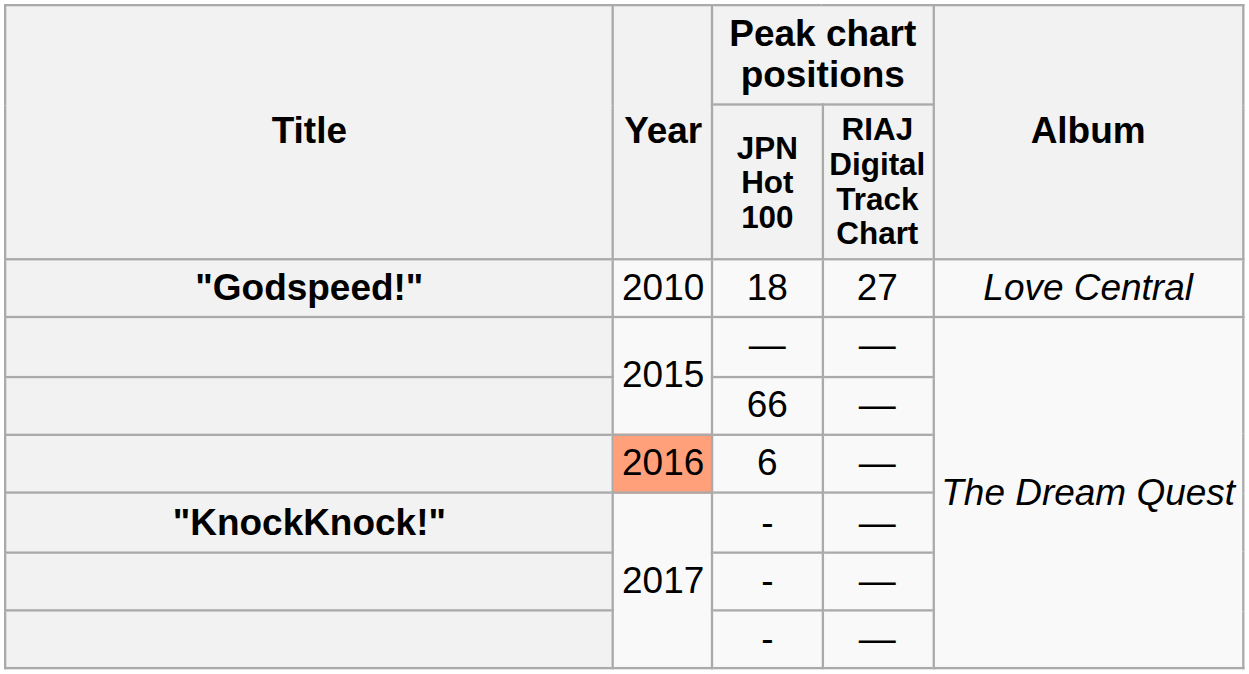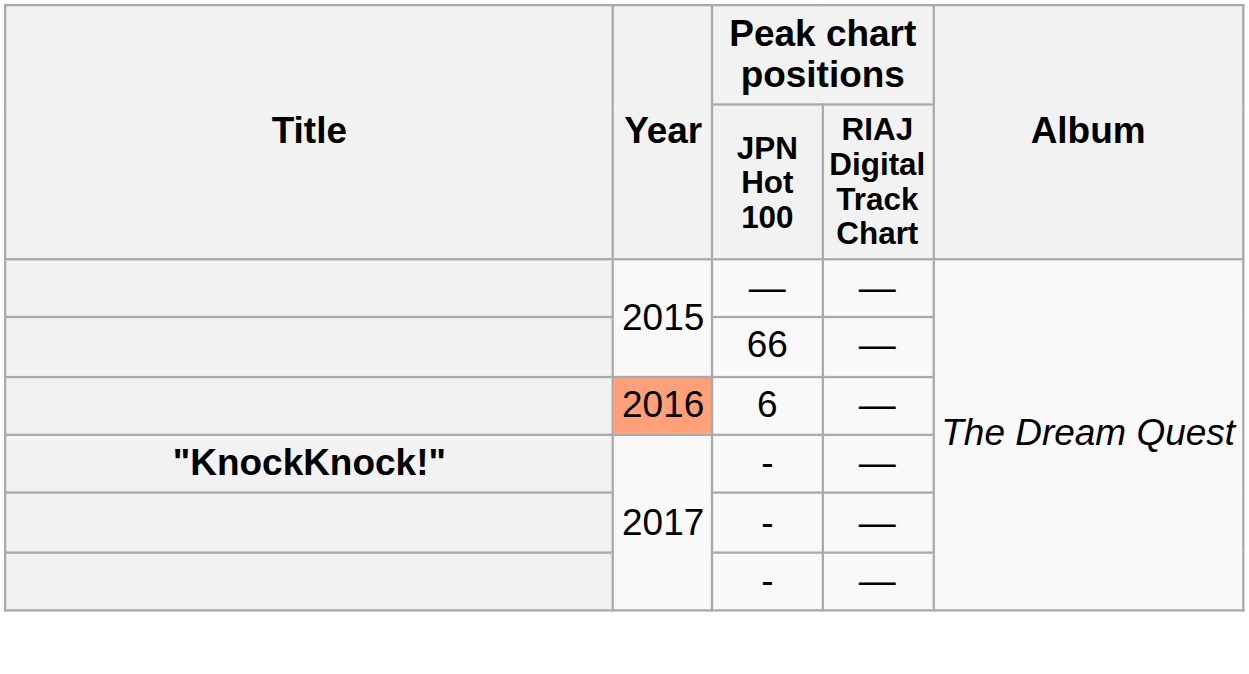- row: "Godspeed!" | 2010 | 18 | 27 | Love Central
